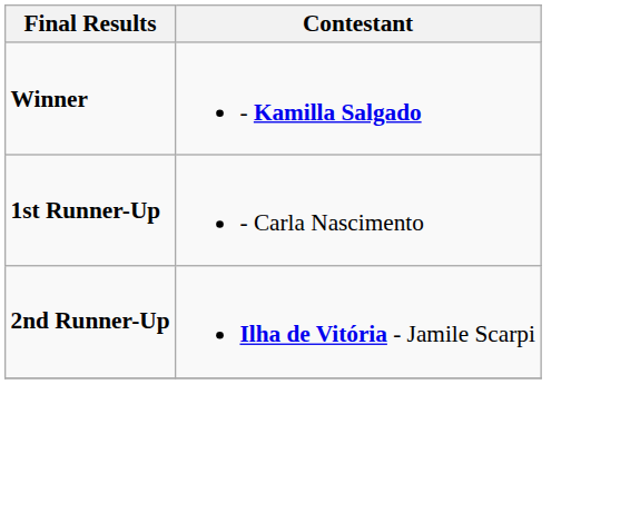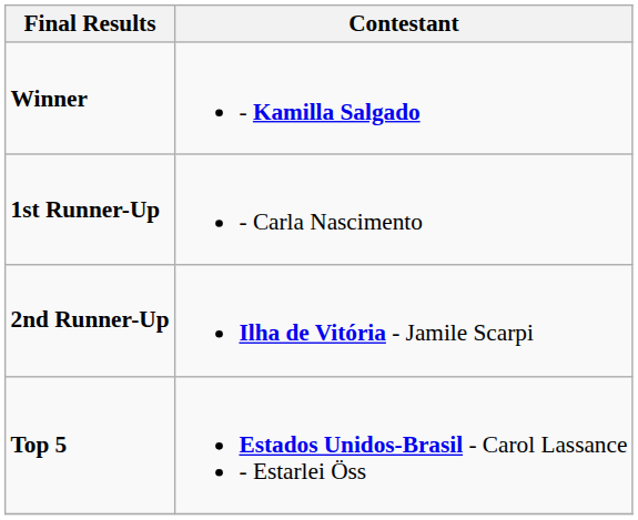+ row: Top 5 | Estados Unidos-Brasil - Carol Lassance - Estarlei Öss
